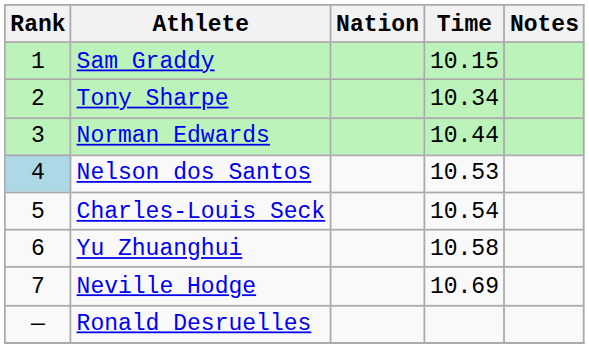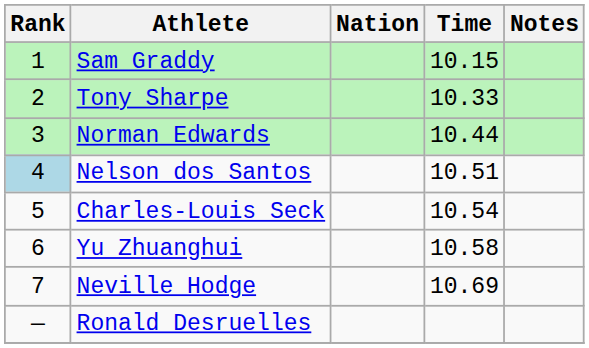Tony Sharpe | Time: 10.34 -> 10.33
Nelson dos Santos | Time: 10.53 -> 10.51
